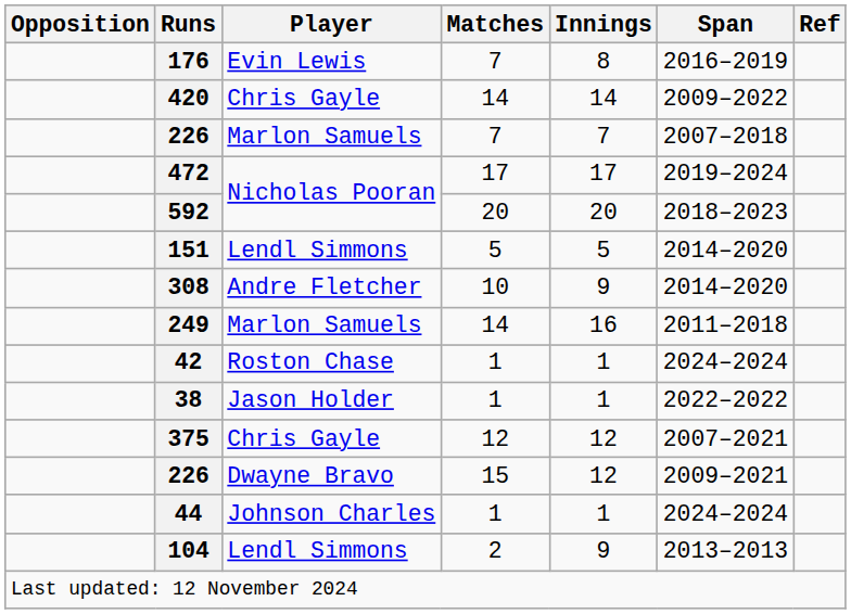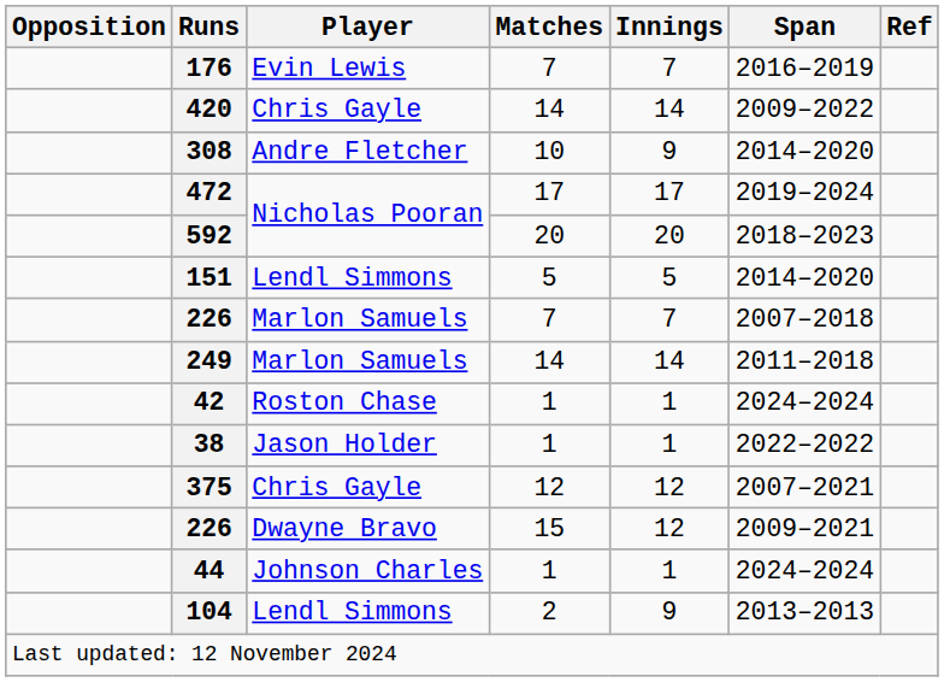176 | Innings: 8 -> 7
rows swapped: 226 / Marlon Samuels <-> 308
249 | Innings: 16 -> 14
